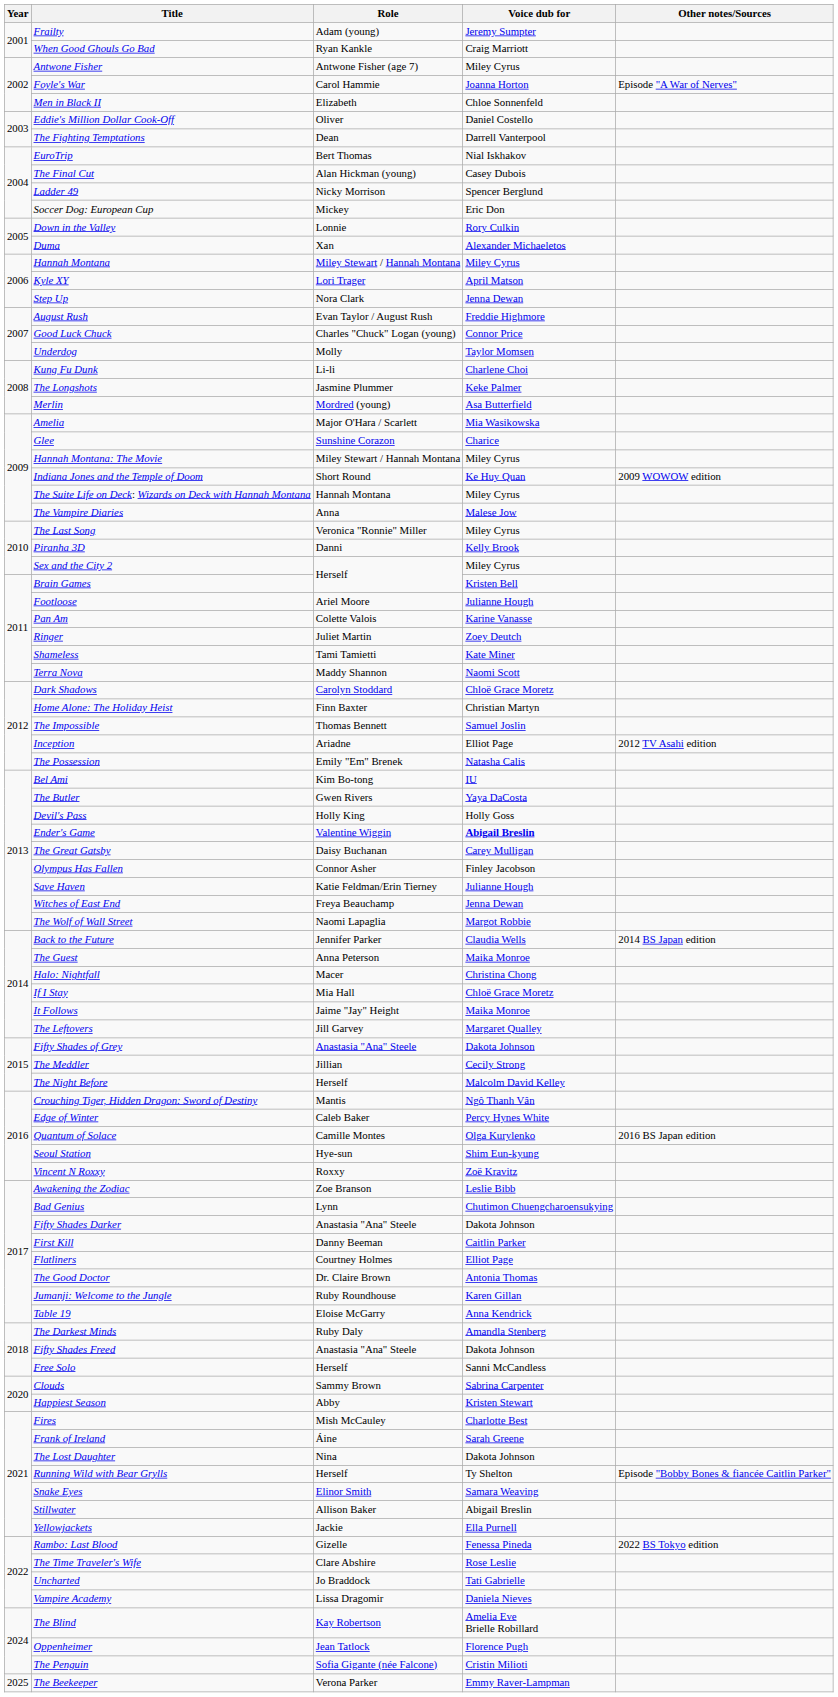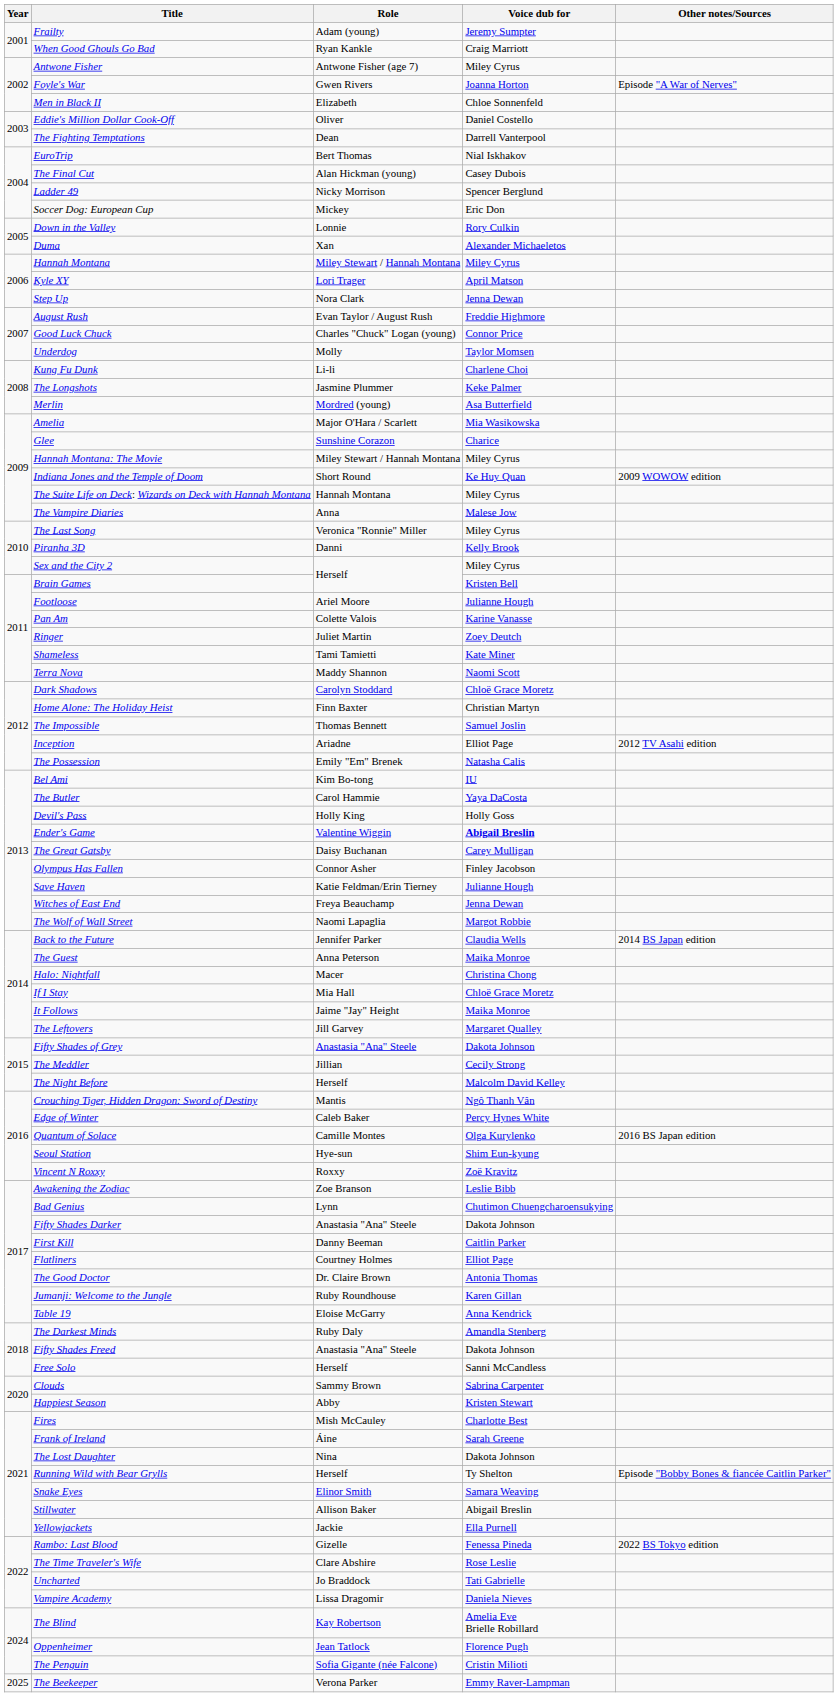Foyle's War | Role: Carol Hammie -> Gwen Rivers
The Butler | Role: Gwen Rivers -> Carol Hammie
